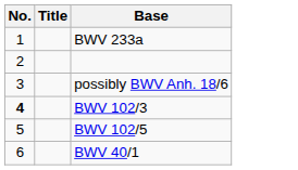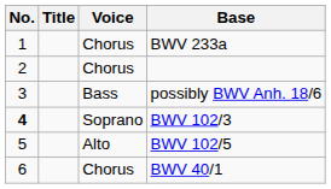+ column: Voice | Chorus | Chorus | Bass | Soprano | Alto | Chorus
